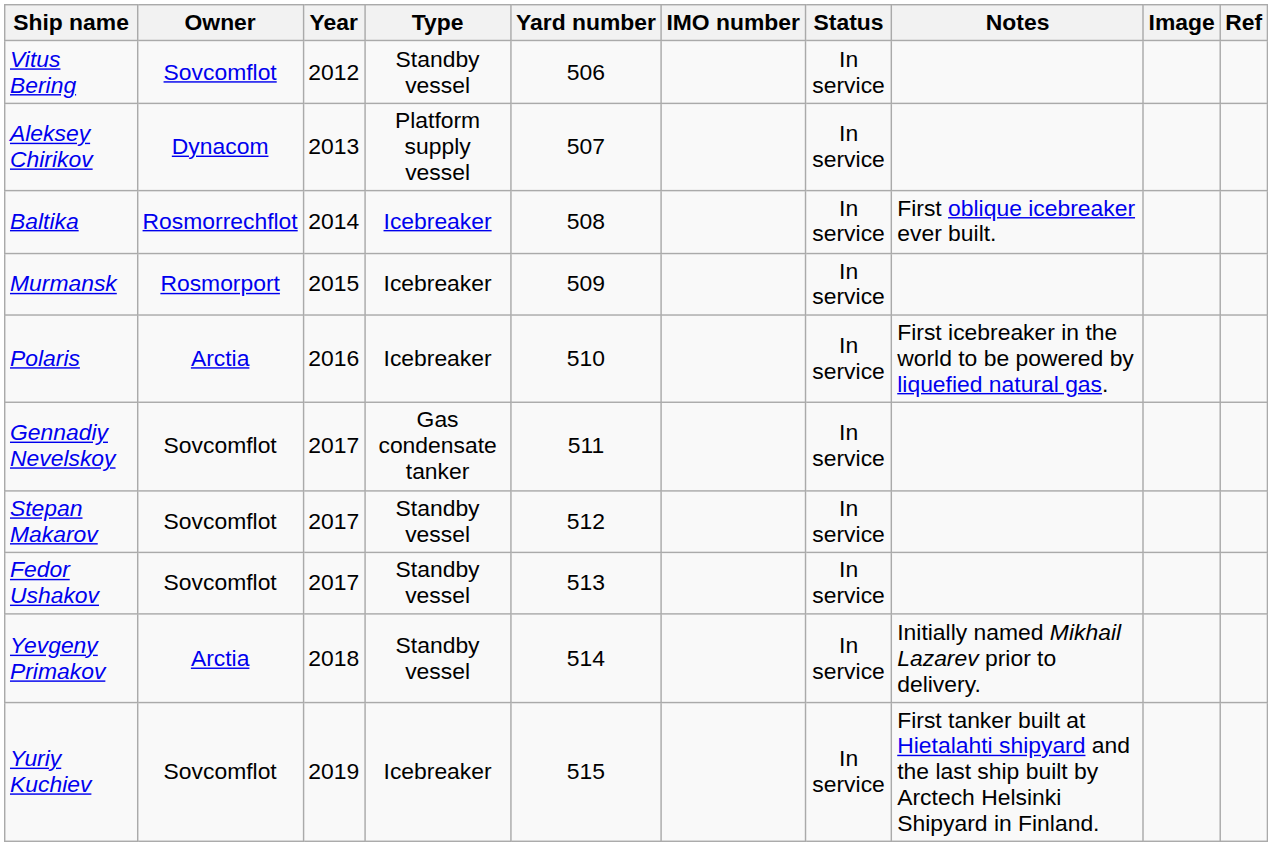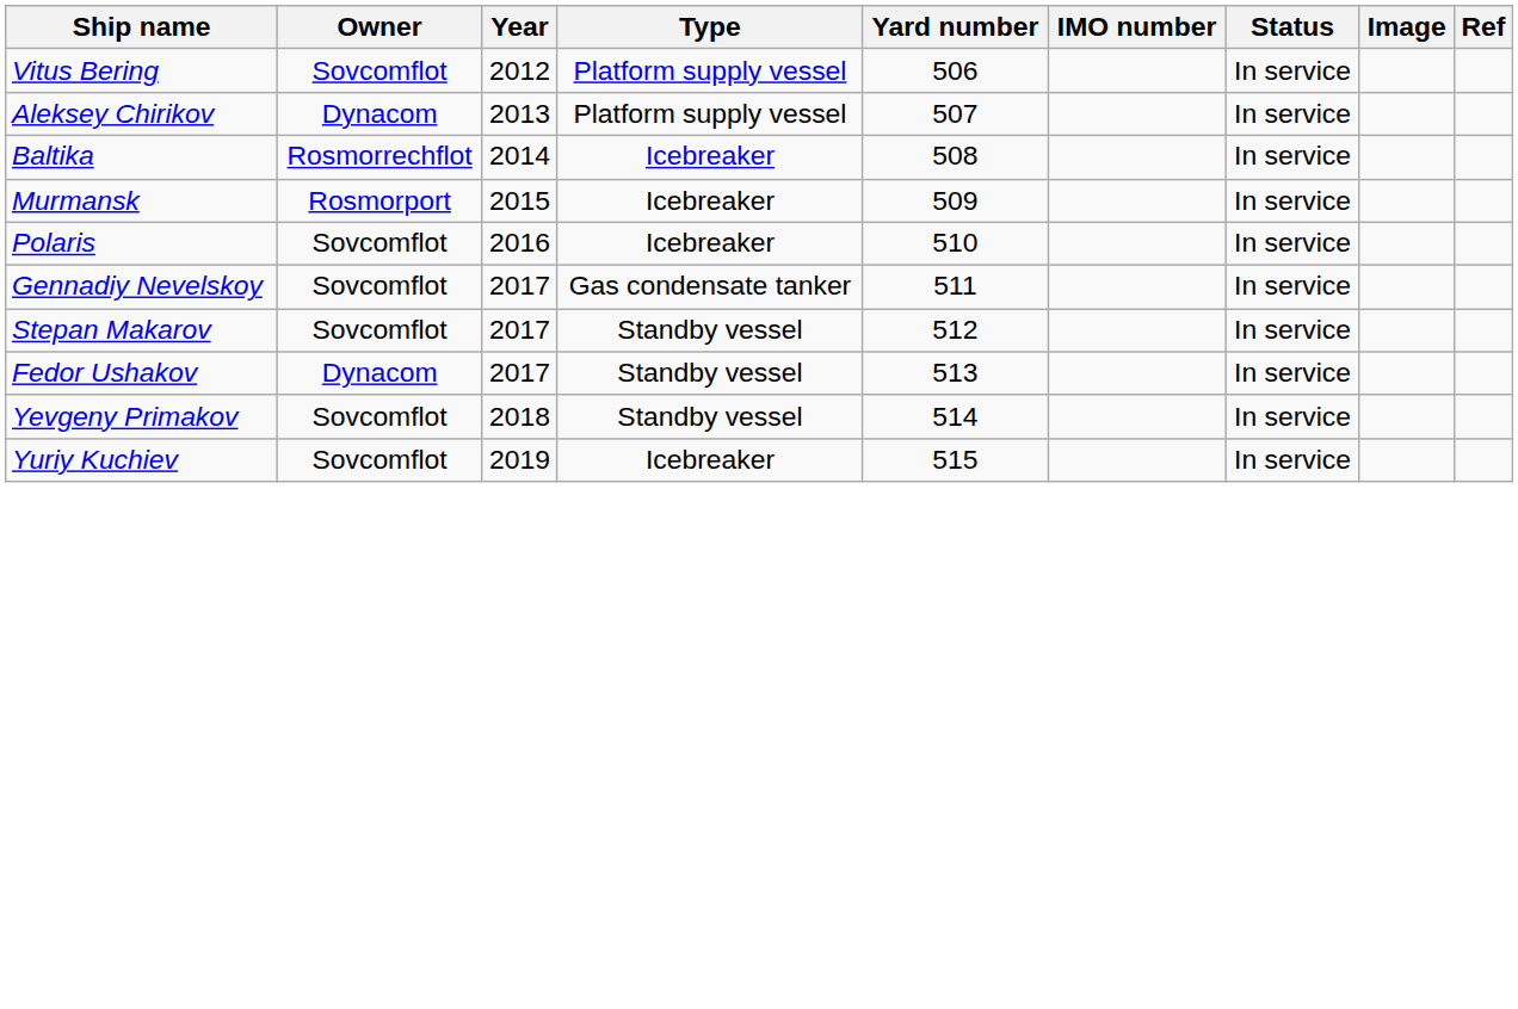- column: Notes | First oblique icebreaker ever built. | First icebreaker in the world to be powered by liquefied natural gas. | Initially named Mikhail Lazarev prior to delivery. | First tanker built at Hietalahti shipyard and the last ship built by Arctech Helsinki Shipyard in Finland.
Vitus Bering | Type: Standby vessel -> Platform supply vessel
Polaris | Owner: Arctia -> Sovcomflot
Fedor Ushakov | Owner: Sovcomflot -> Dynacom
Yevgeny Primakov | Owner: Arctia -> Sovcomflot
